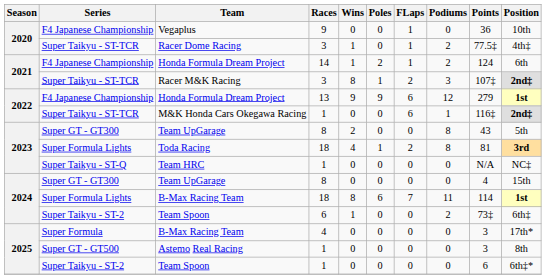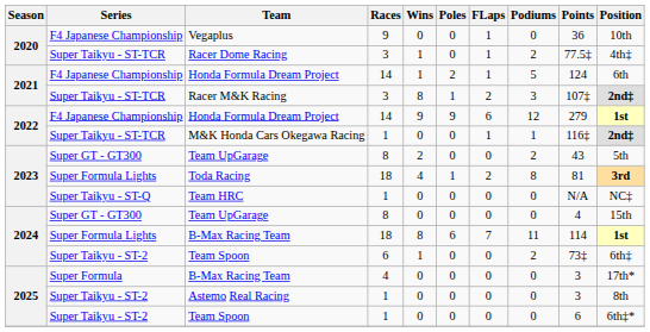2021 / Honda Formula Dream Project | Podiums: 2 -> 5
2022 / Honda Formula Dream Project | Races: 13 -> 14
M&K Honda Cars Okegawa Racing | FLaps: 6 -> 1
2023 / Team UpGarage | Podiums: 8 -> 2
Astemo Real Racing | Series: Super GT - GT500 -> Super Taikyu - ST-2
